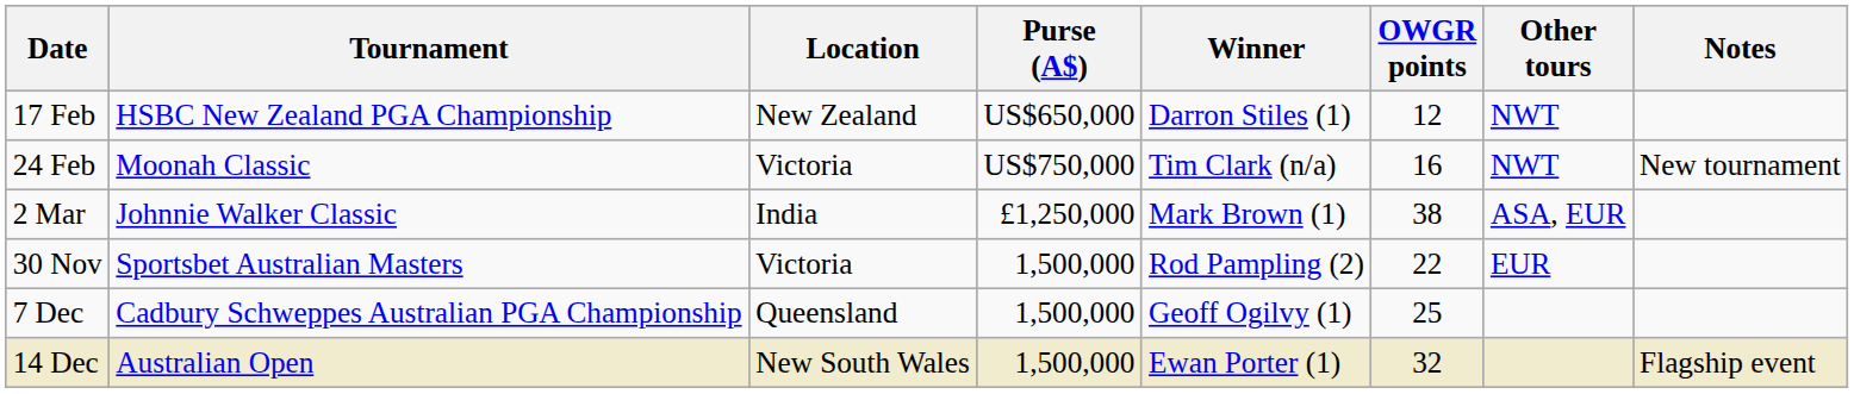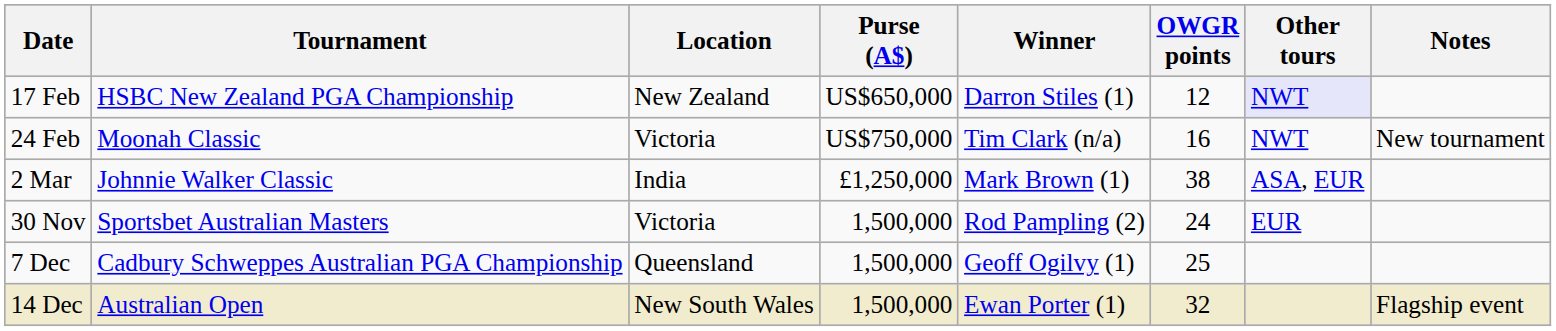17 Feb | Other tours: no background -> lavender background
30 Nov | OWGR points: 22 -> 24
